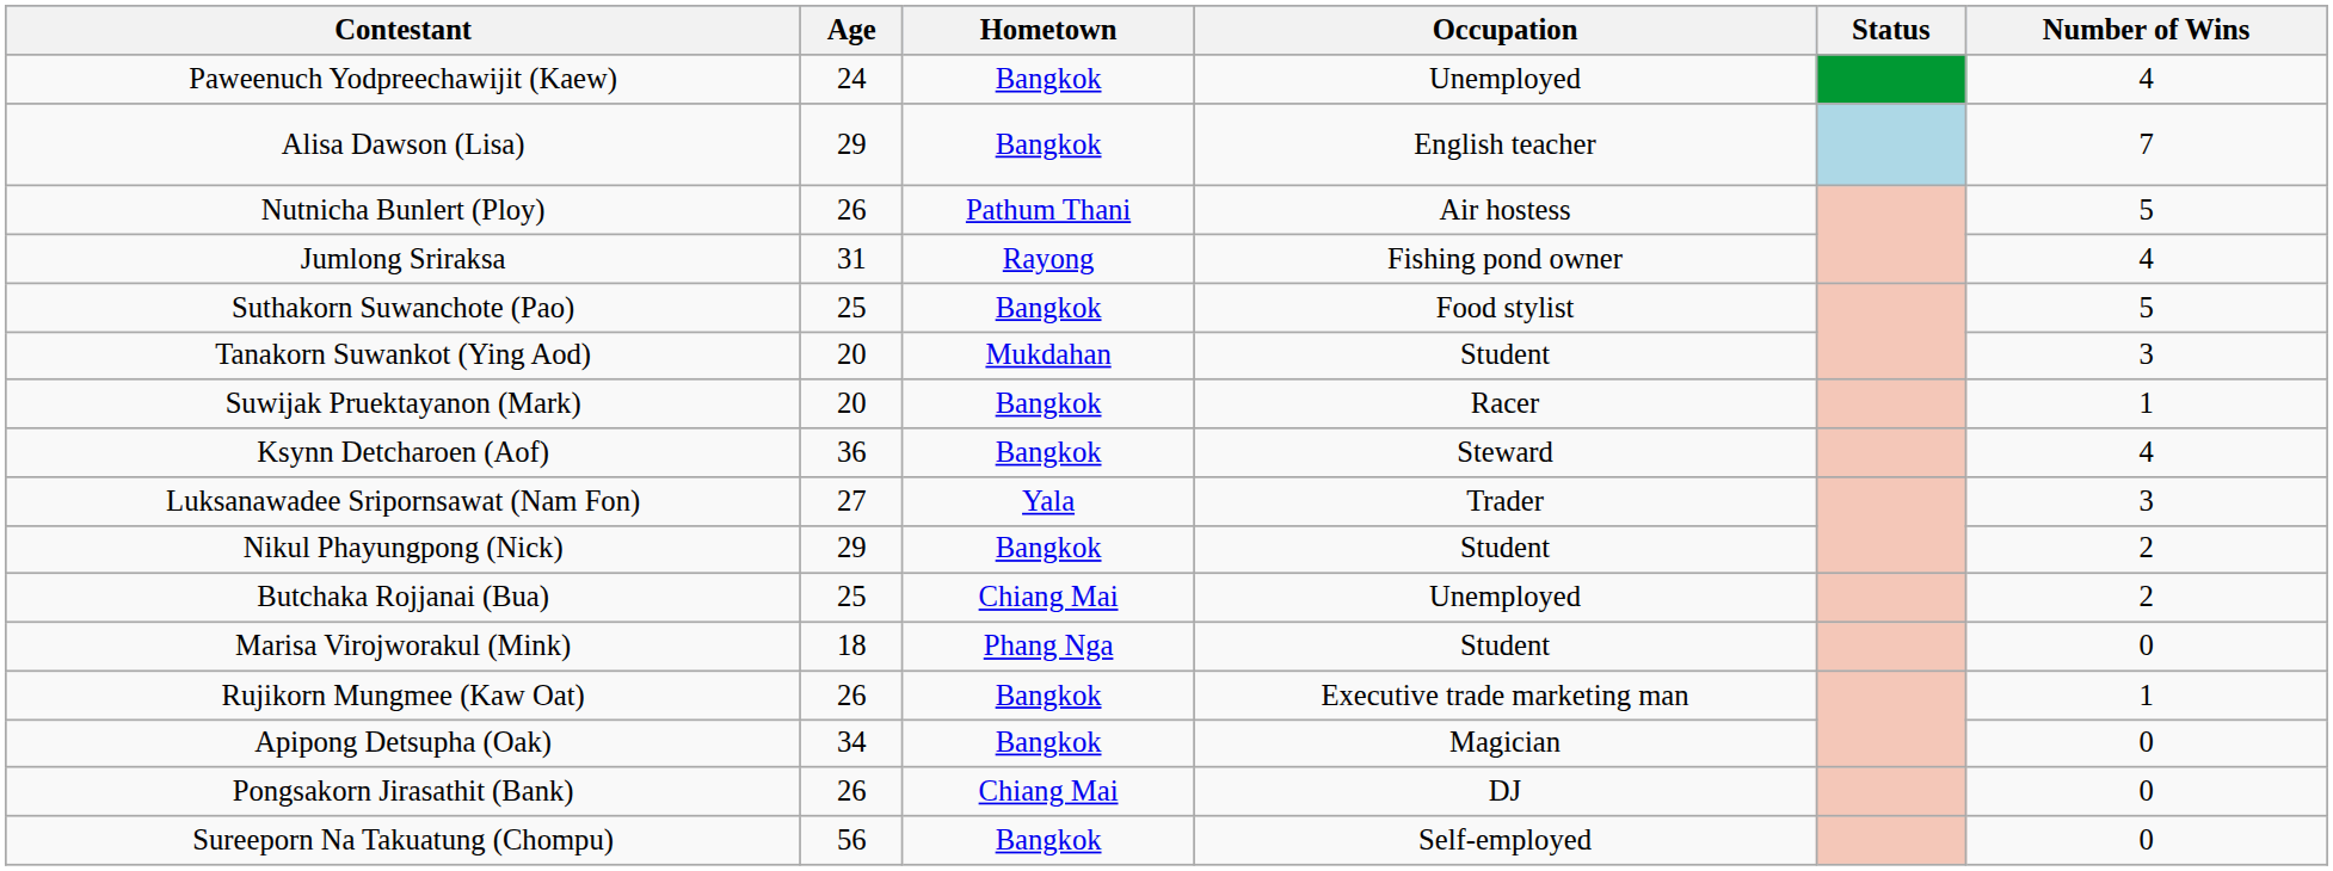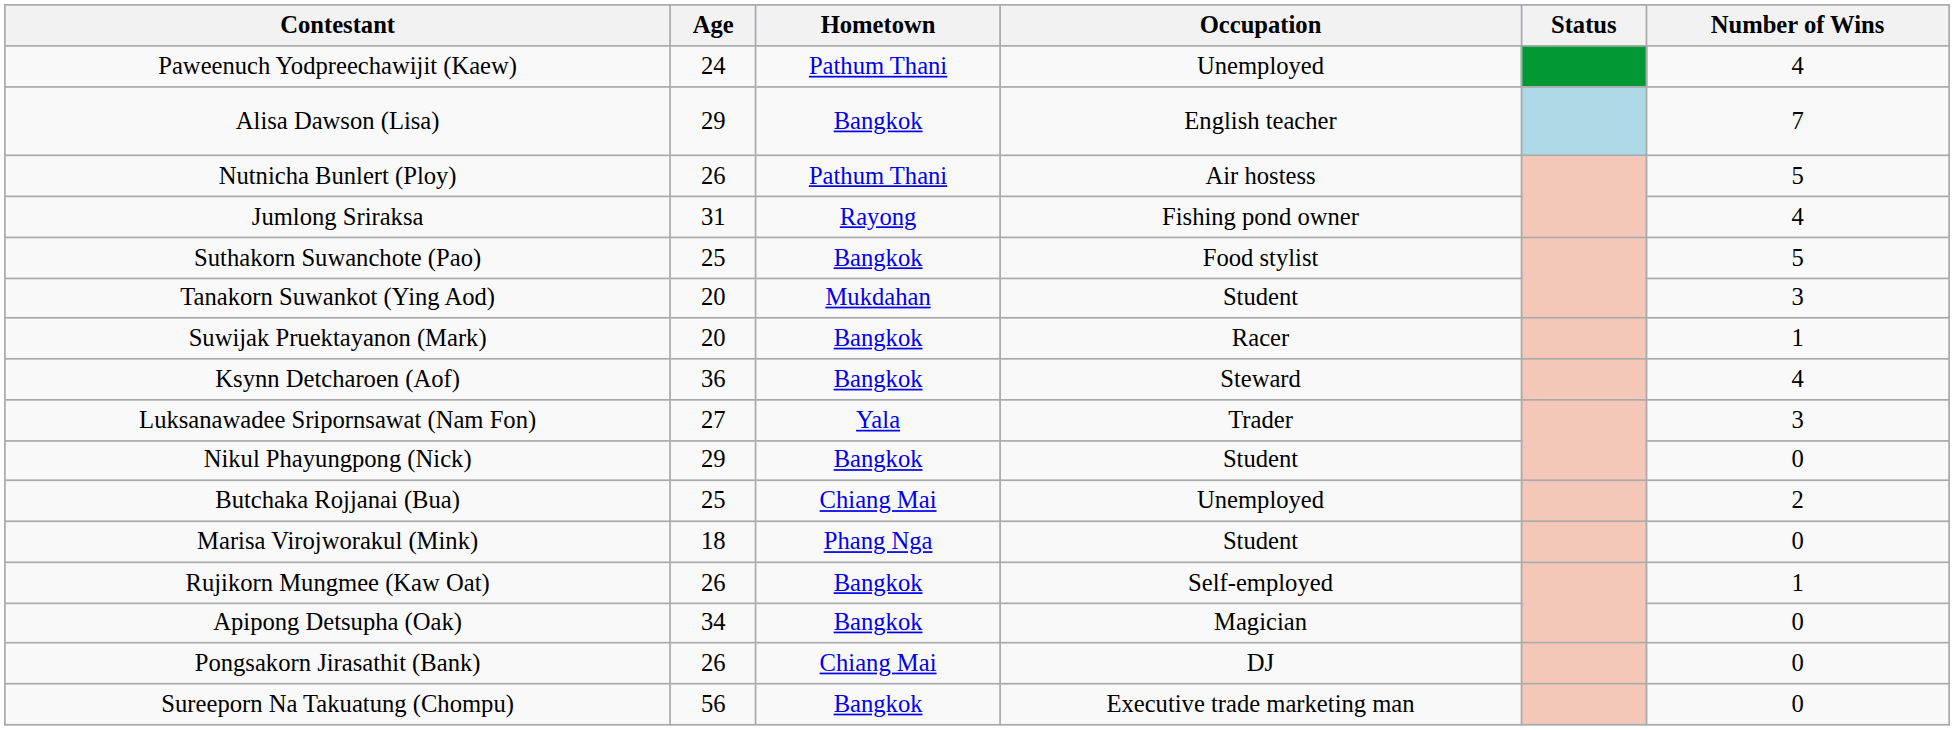Paweenuch Yodpreechawijit (Kaew) | Hometown: Bangkok -> Pathum Thani
Nikul Phayungpong (Nick) | Number of Wins: 2 -> 0
Rujikorn Mungmee (Kaw Oat) | Occupation: Executive trade marketing man -> Self-employed
Sureeporn Na Takuatung (Chompu) | Occupation: Self-employed -> Executive trade marketing man
